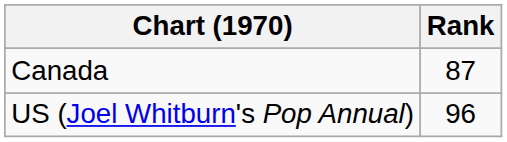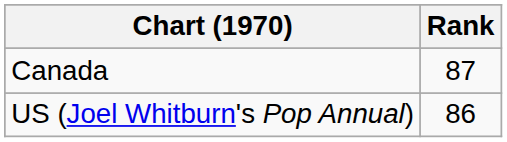US (Joel Whitburn's Pop Annual) | Rank: 96 -> 86
